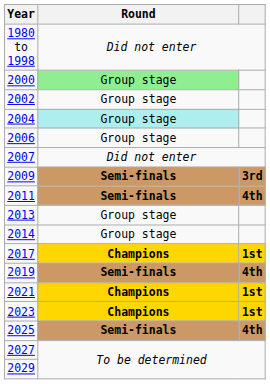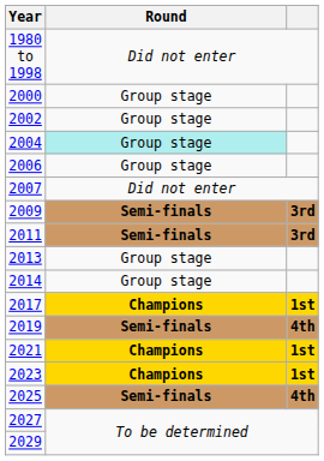2000 | Round: lightgreen background -> no background
2011 | column 3: 4th -> 3rd
